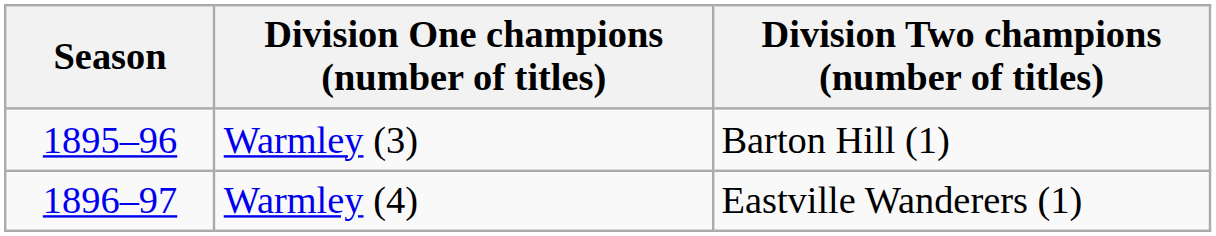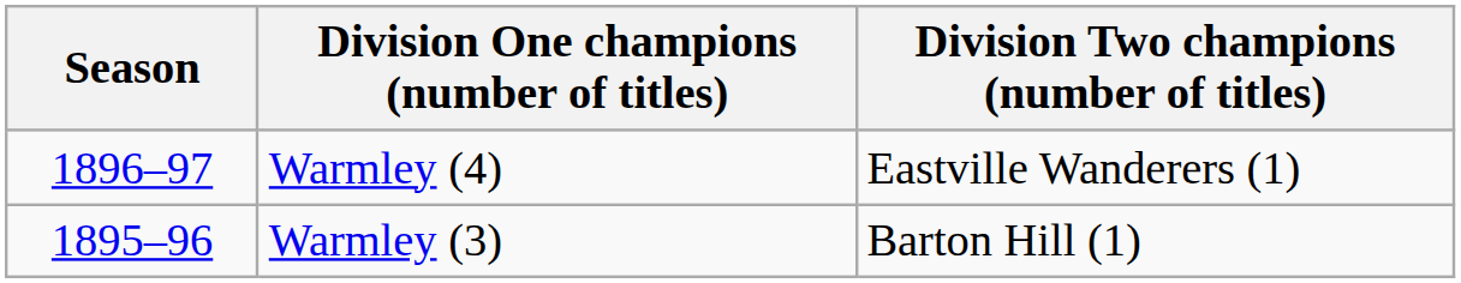rows swapped: Warmley (3) <-> Warmley (4)
